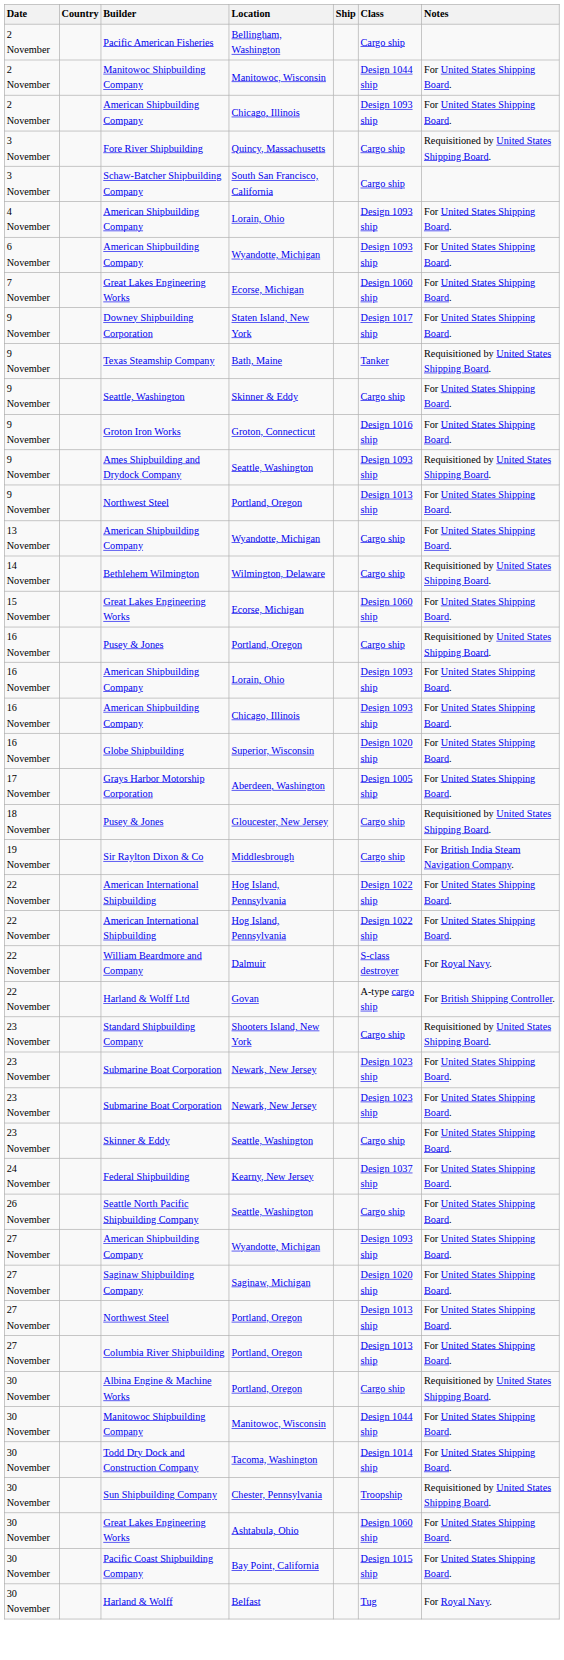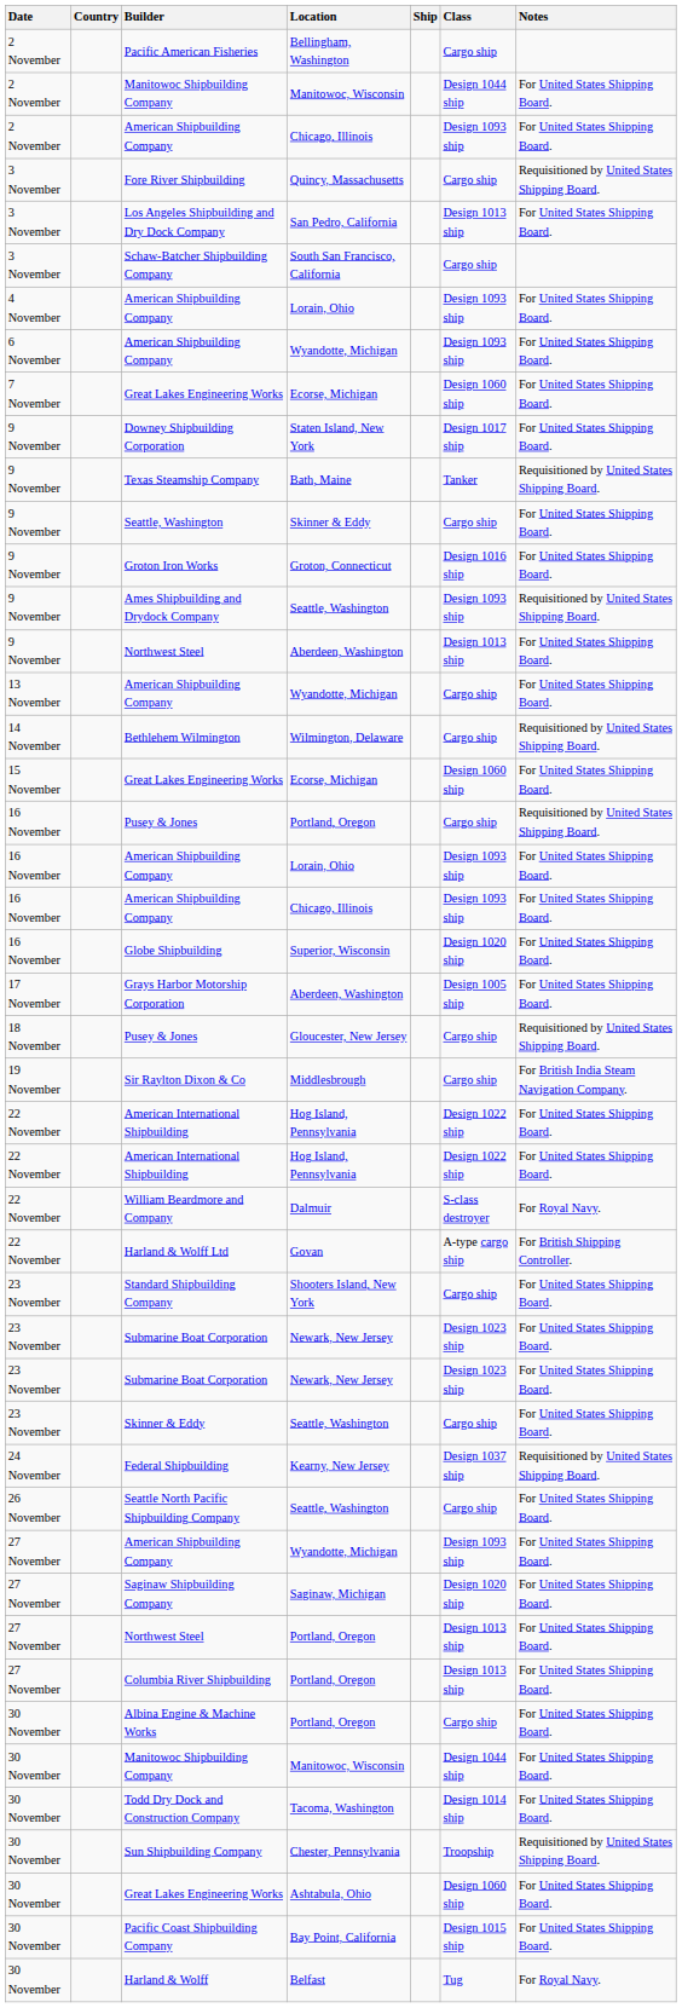+ row: 3 November | Los Angeles Shipbuilding and Dry Dock Company | San Pedro, California | Design 1013 ship | For United States Shipping Board.
9 November / Northwest Steel | Location: Portland, Oregon -> Aberdeen, Washington
Standard Shipbuilding Company | Notes: Requisitioned by United States Shipping Board. -> For United States Shipping Board.
Federal Shipbuilding | Notes: For United States Shipping Board. -> Requisitioned by United States Shipping Board.
Albina Engine & Machine Works | Notes: Requisitioned by United States Shipping Board. -> For United States Shipping Board.
